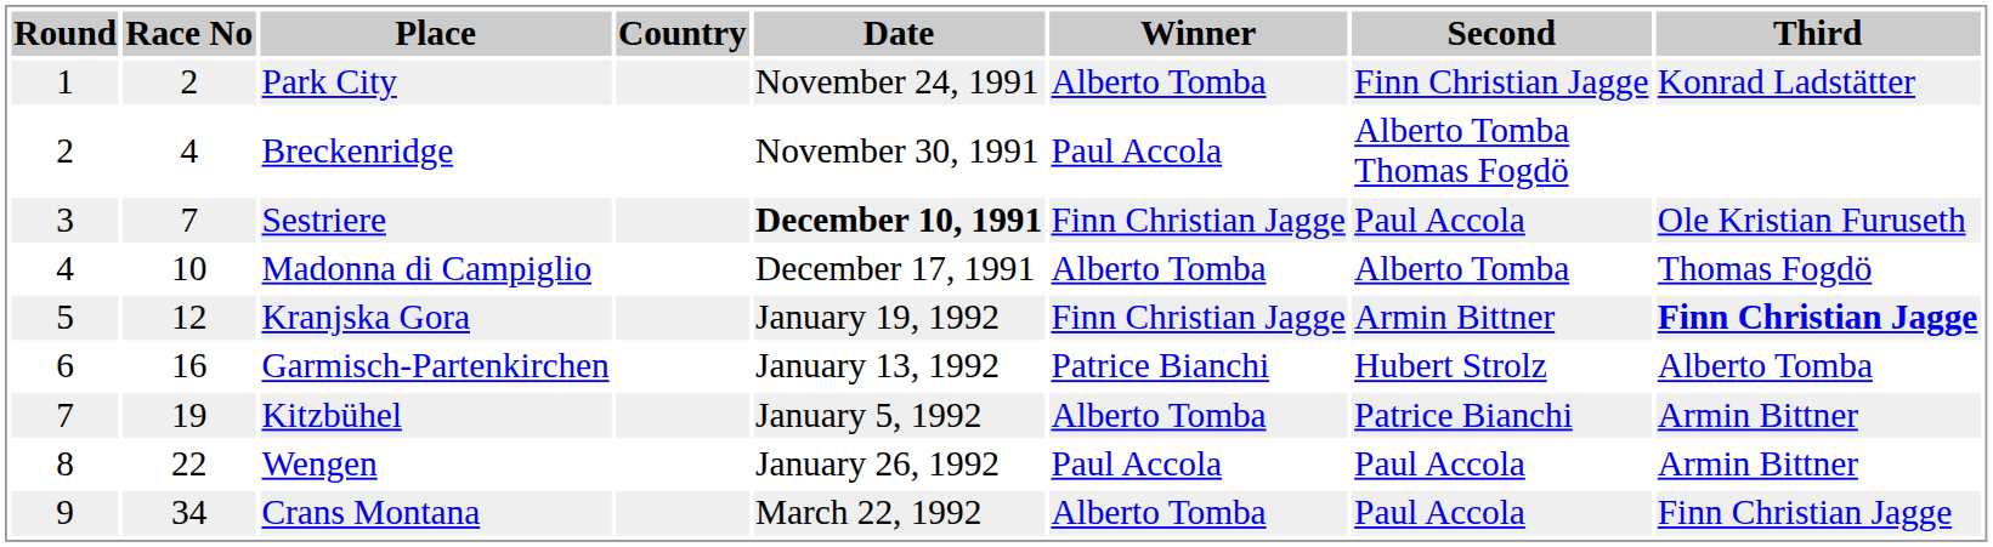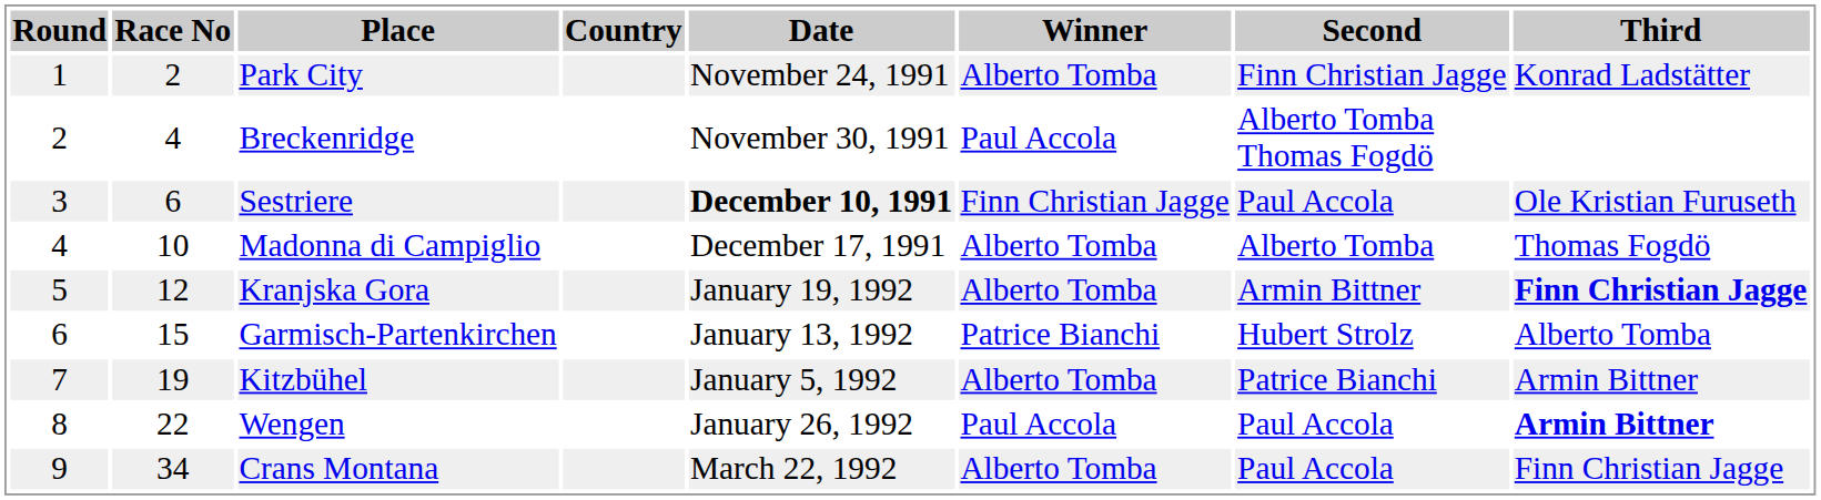Sestriere | Race No: 7 -> 6
Kranjska Gora | Winner: Finn Christian Jagge -> Alberto Tomba
Garmisch-Partenkirchen | Race No: 16 -> 15
Wengen | Third: normal -> bold
